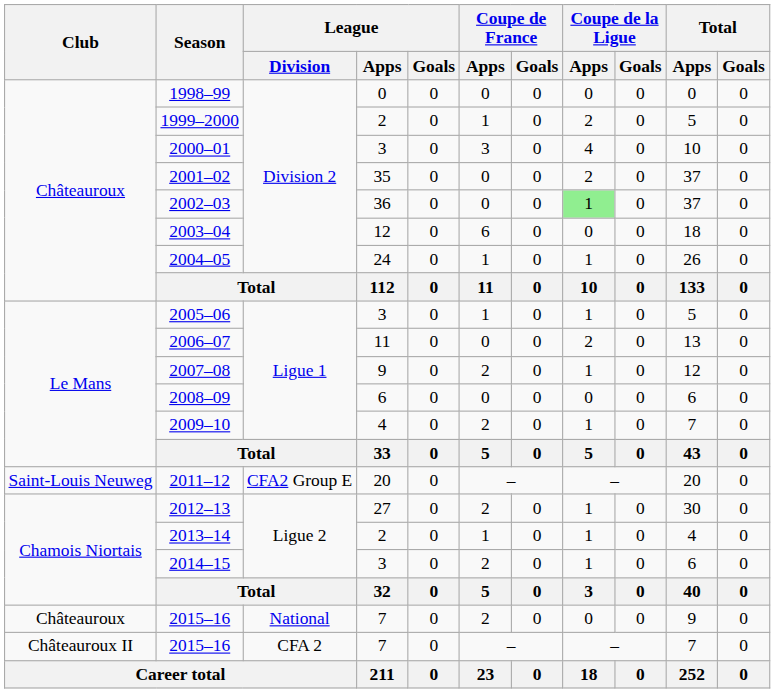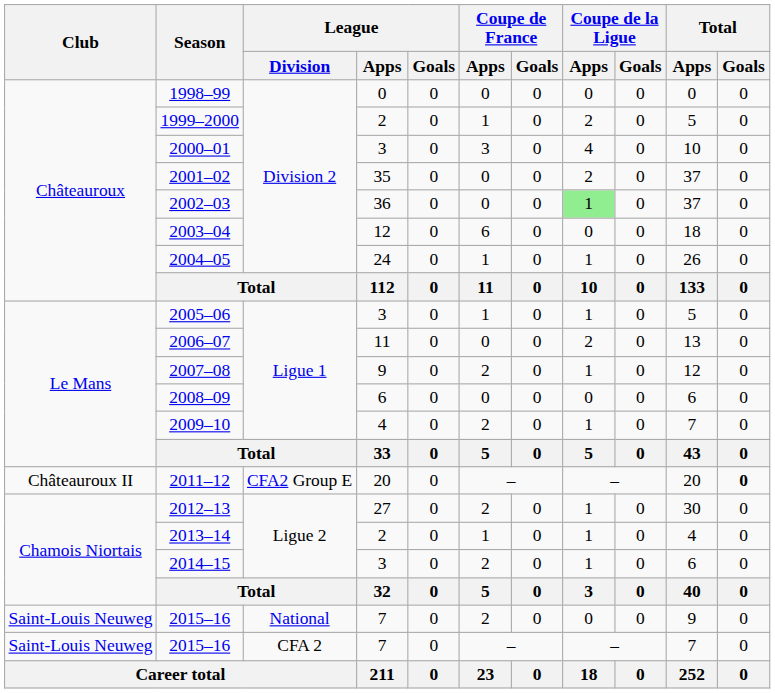2011–12 | Club: Saint-Louis Neuweg -> Châteauroux II
2011–12 | Total / Goals: normal -> bold
2015–16 / National | Club: Châteauroux -> Saint-Louis Neuweg
2015–16 / CFA 2 | Club: Châteauroux II -> Saint-Louis Neuweg
